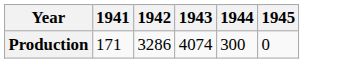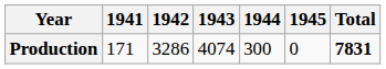+ column: Total | 7831
